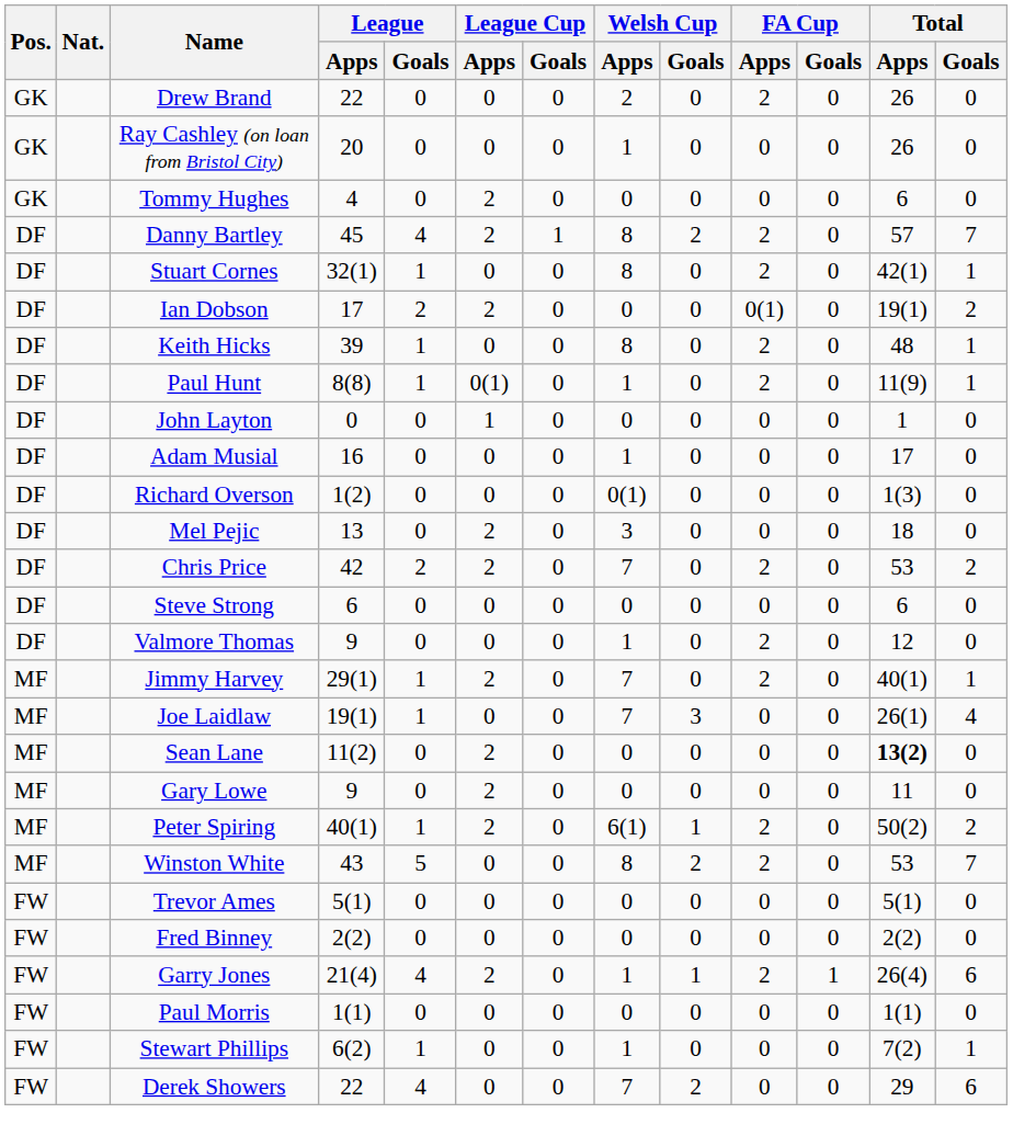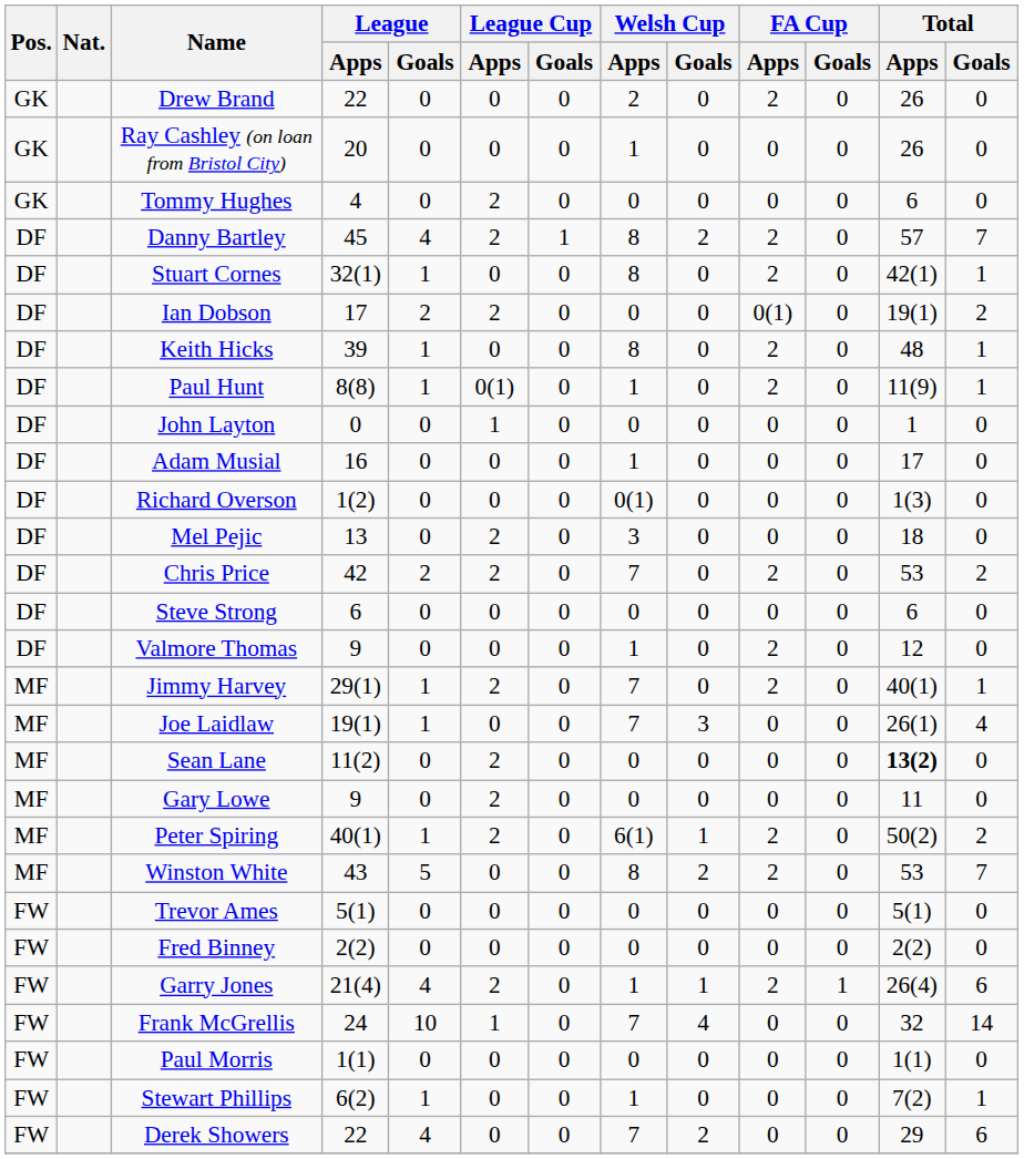+ row: FW | Frank McGrellis | 24 | 10 | 1 | 0 | 7 | 4 | 0 | 0 | 32 | 14
